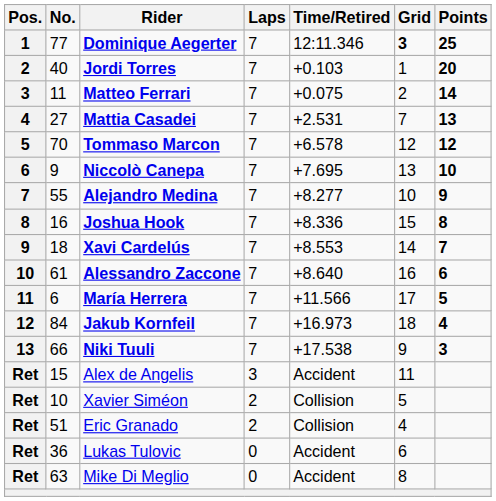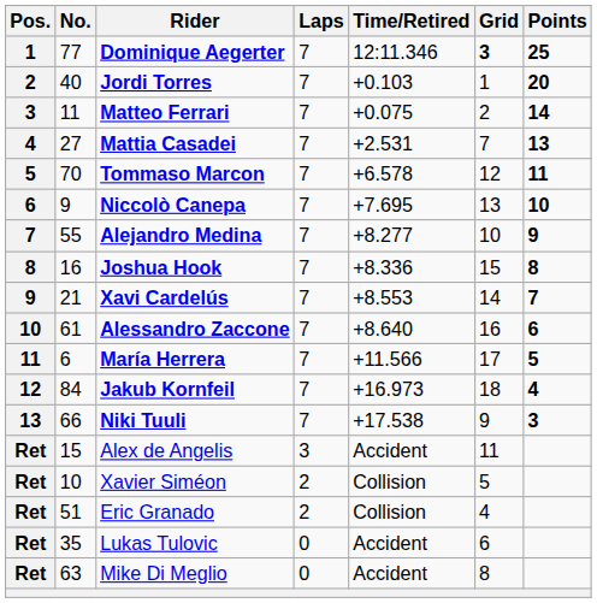Tommaso Marcon | Points: 12 -> 11
Xavi Cardelús | No.: 18 -> 21
Lukas Tulovic | No.: 36 -> 35
